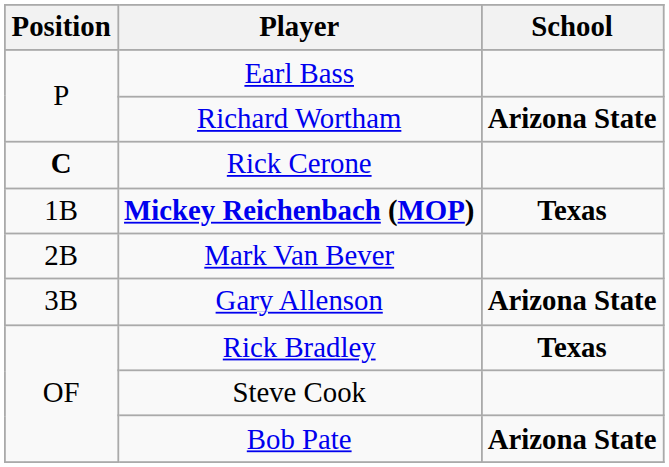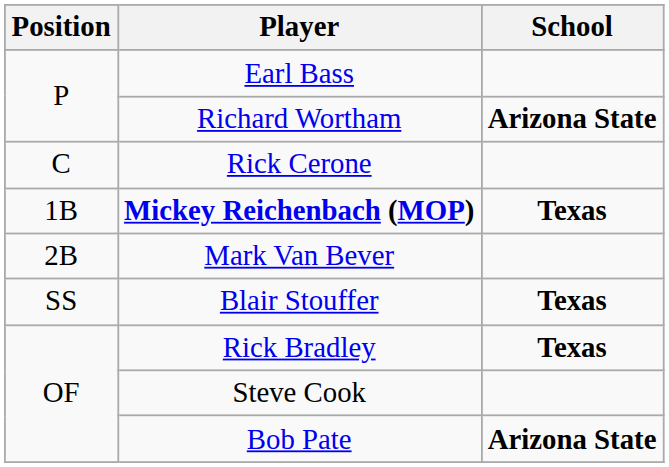Rick Cerone | Position: bold -> normal
- row: 3B | Gary Allenson | Arizona State
+ row: SS | Blair Stouffer | Texas
